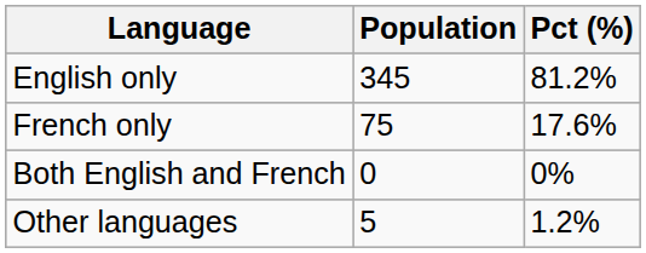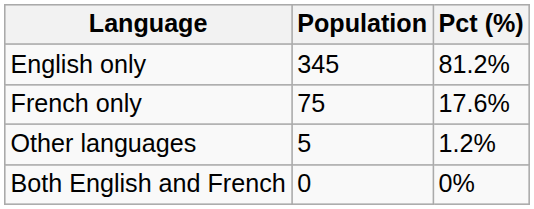rows swapped: Both English and French <-> Other languages
